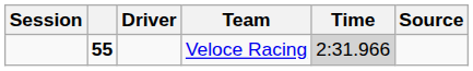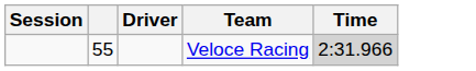- column: Source
Veloce Racing | column 2: bold -> normal
